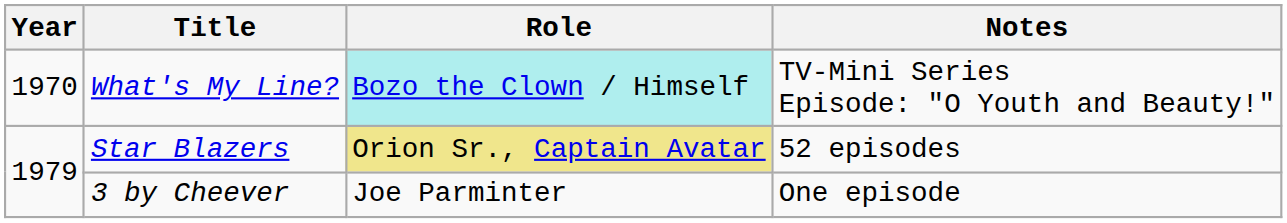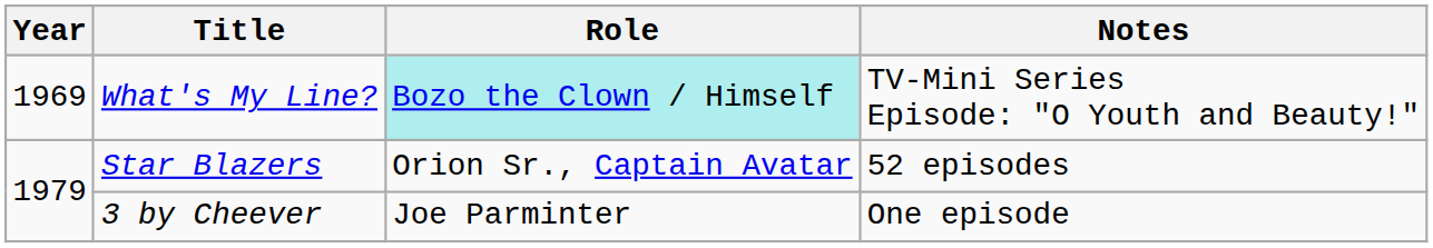What's My Line? | Year: 1970 -> 1969
Star Blazers | Role: khaki background -> no background
